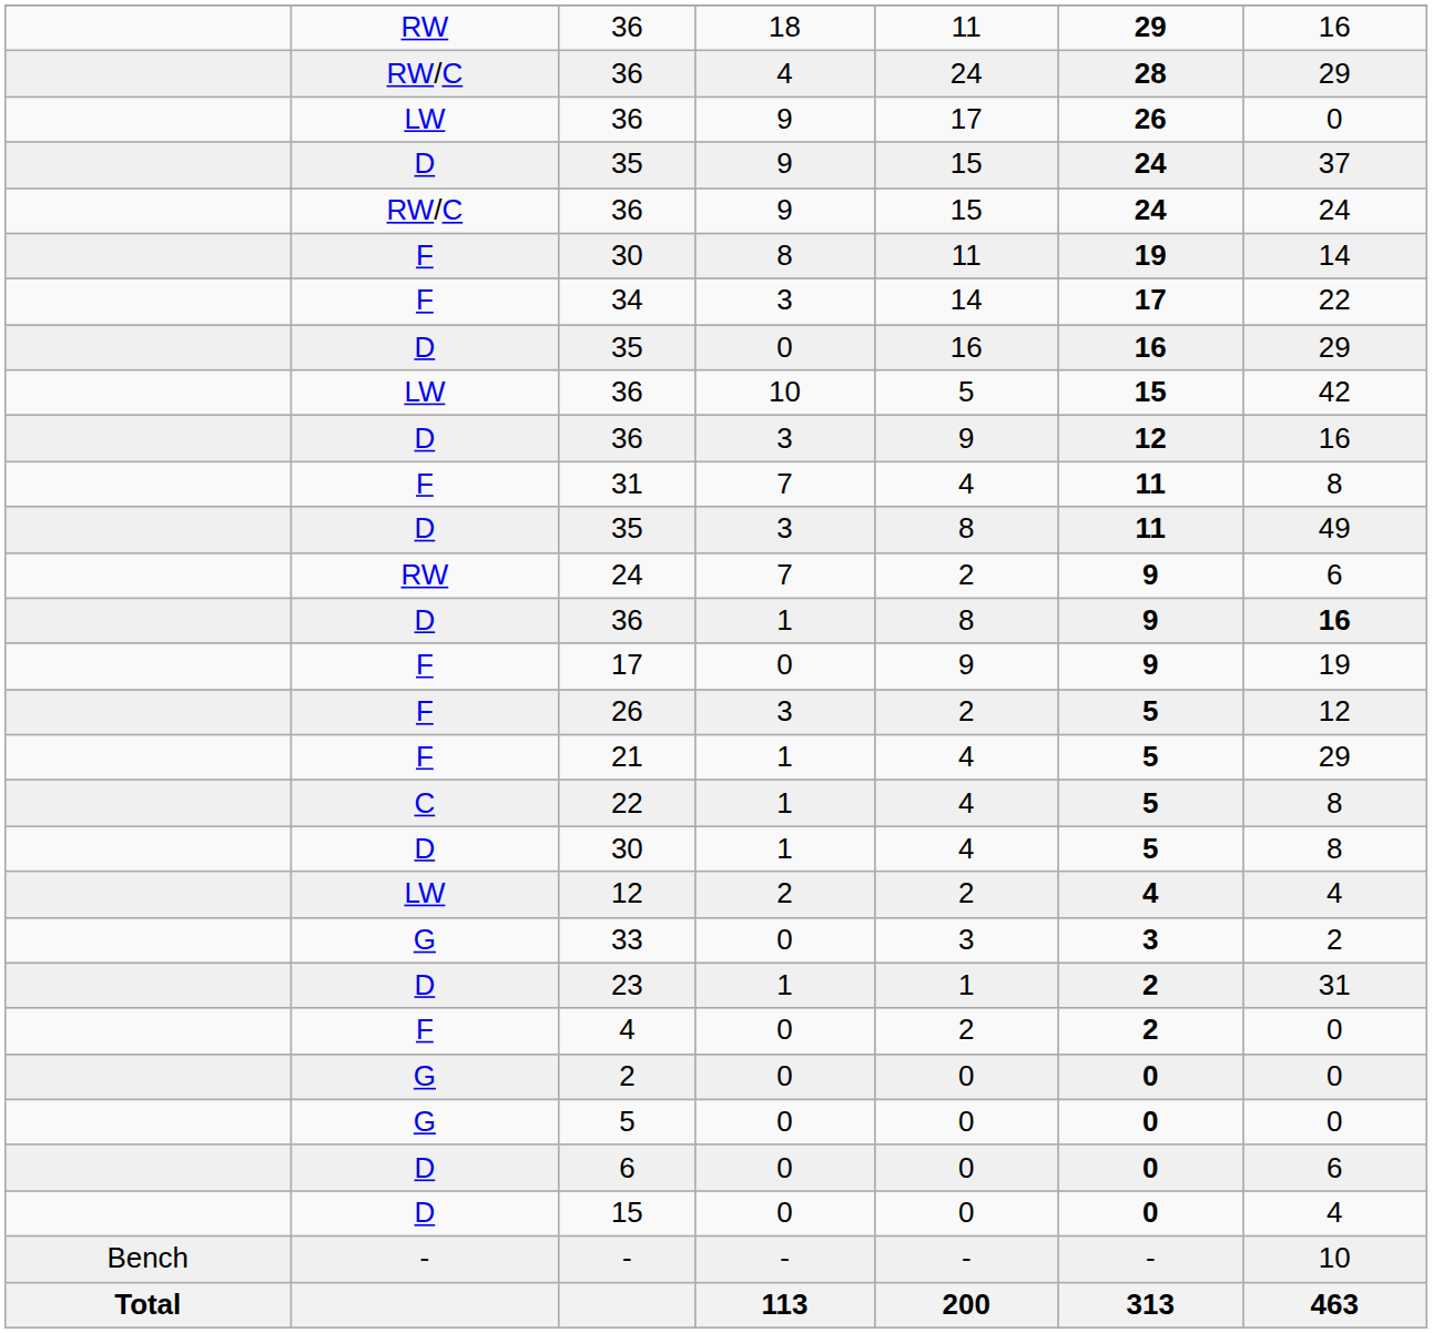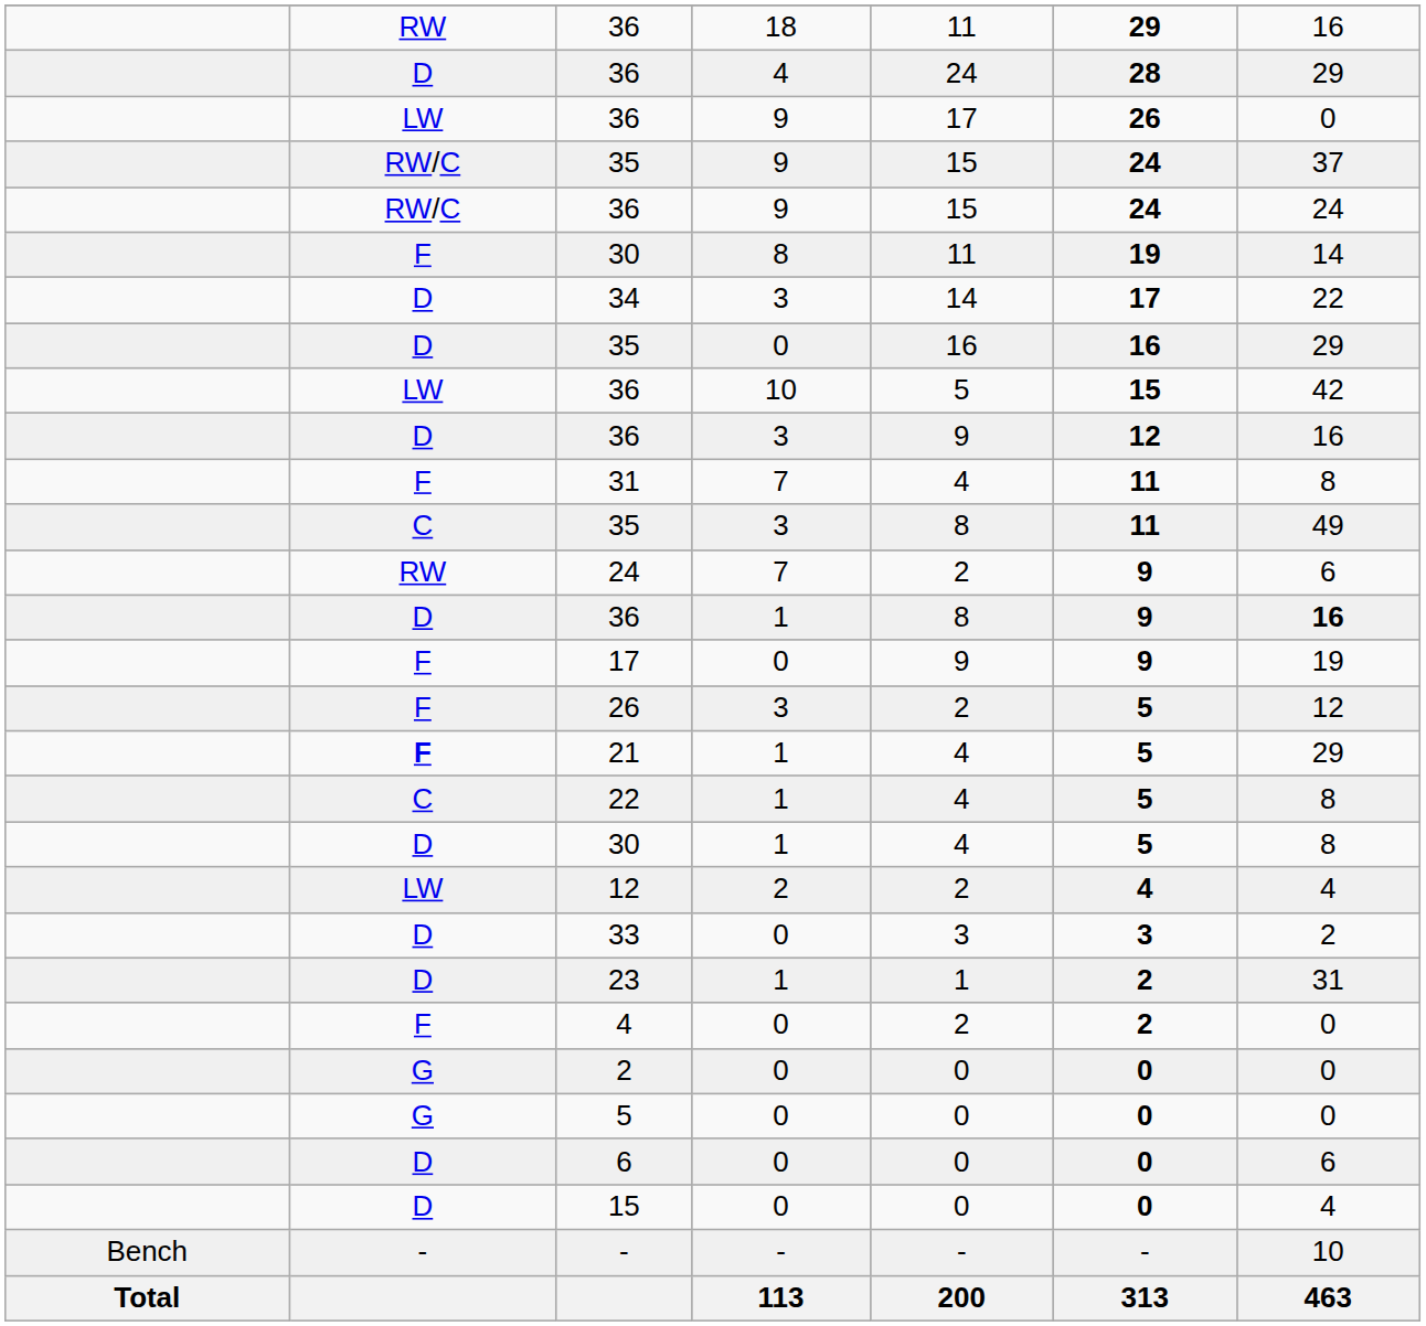36 / 4 | column 2: RW/C -> D
35 / 9 | column 2: D -> RW/C
34 | column 2: F -> D
35 / 3 | column 2: D -> C
21 | column 2: normal -> bold
33 | column 2: G -> D
